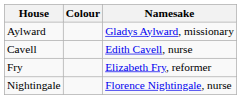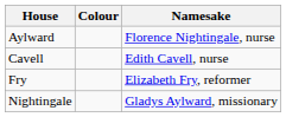Aylward | Namesake: Gladys Aylward, missionary -> Florence Nightingale, nurse
Nightingale | Namesake: Florence Nightingale, nurse -> Gladys Aylward, missionary
